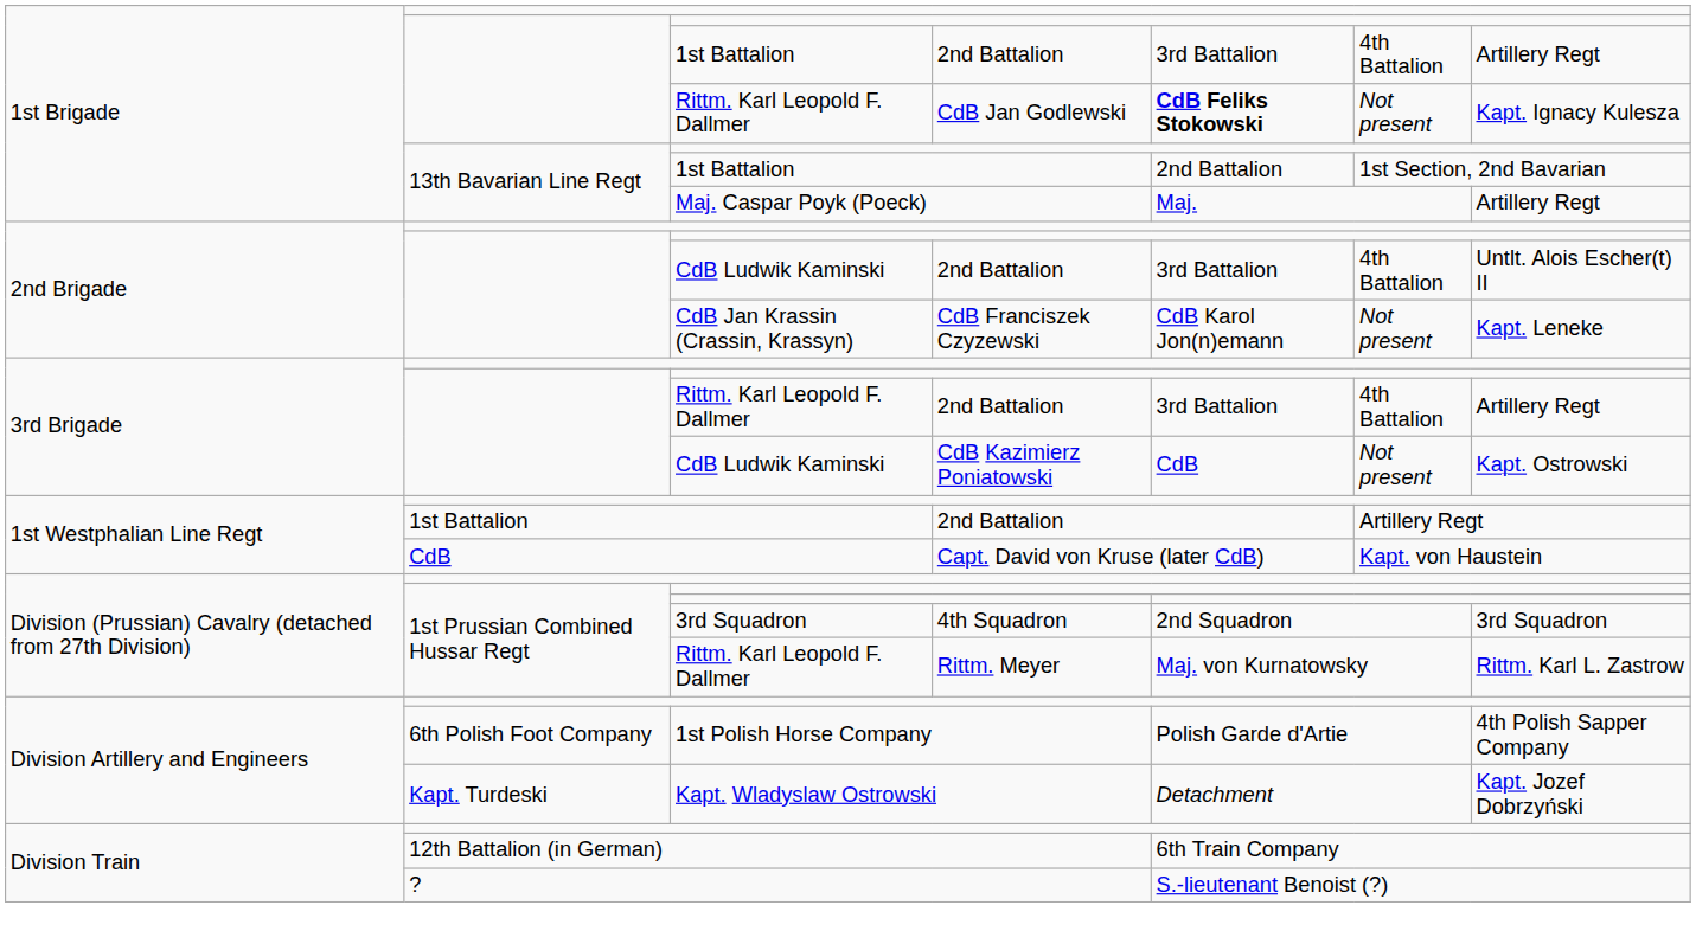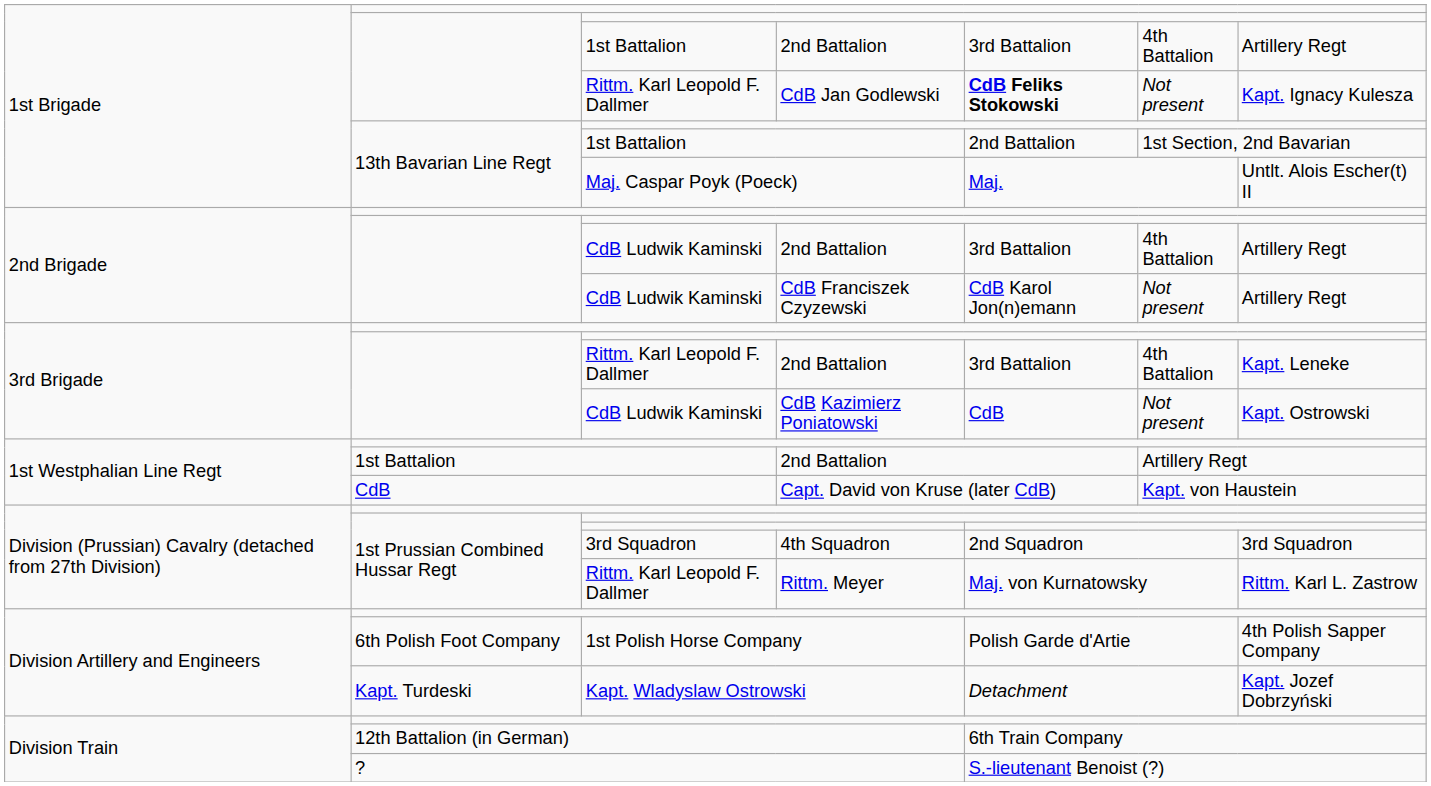Maj. Caspar Poyk (Poeck) | column 7: Artillery Regt -> Untlt. Alois Escher(t) II
2nd Brigade / 2nd Battalion | column 7: Untlt. Alois Escher(t) II -> Artillery Regt
CdB Franciszek Czyzewski | column 3: CdB Jan Krassin (Crassin, Krassyn) -> CdB Ludwik Kaminski
CdB Franciszek Czyzewski | column 7: Kapt. Leneke -> Artillery Regt
3rd Brigade / 2nd Battalion | column 7: Artillery Regt -> Kapt. Leneke
